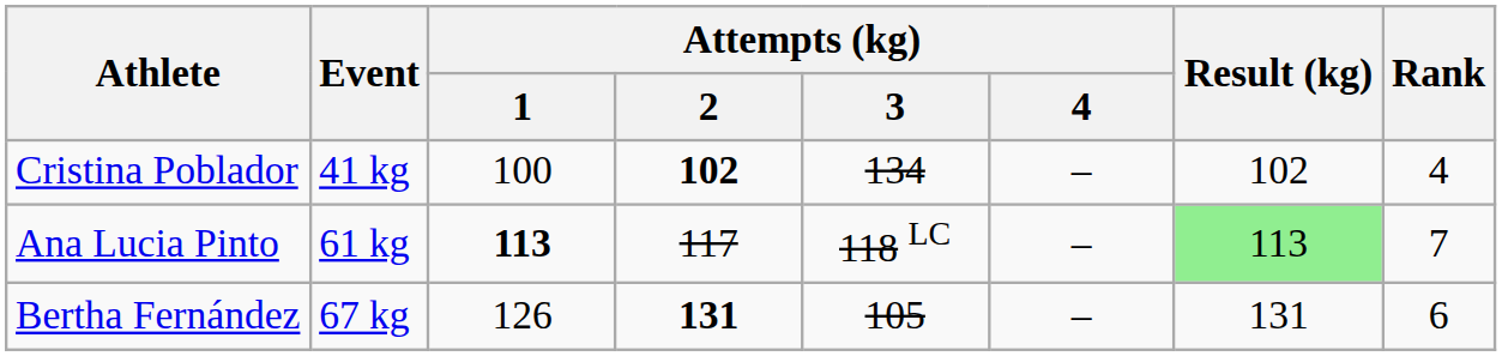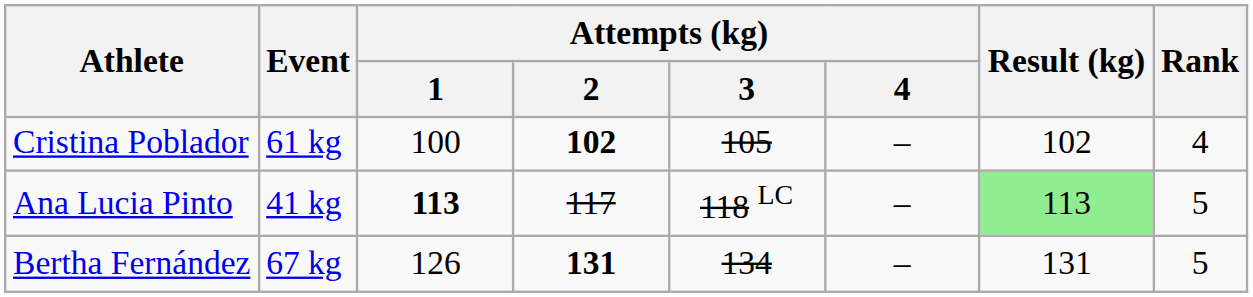Cristina Poblador | Event: 41 kg -> 61 kg
Cristina Poblador | Attempts (kg) / 3: 134 -> 105
Ana Lucia Pinto | Event: 61 kg -> 41 kg
Ana Lucia Pinto | Rank: 7 -> 5
Bertha Fernández | Attempts (kg) / 3: 105 -> 134
Bertha Fernández | Rank: 6 -> 5
